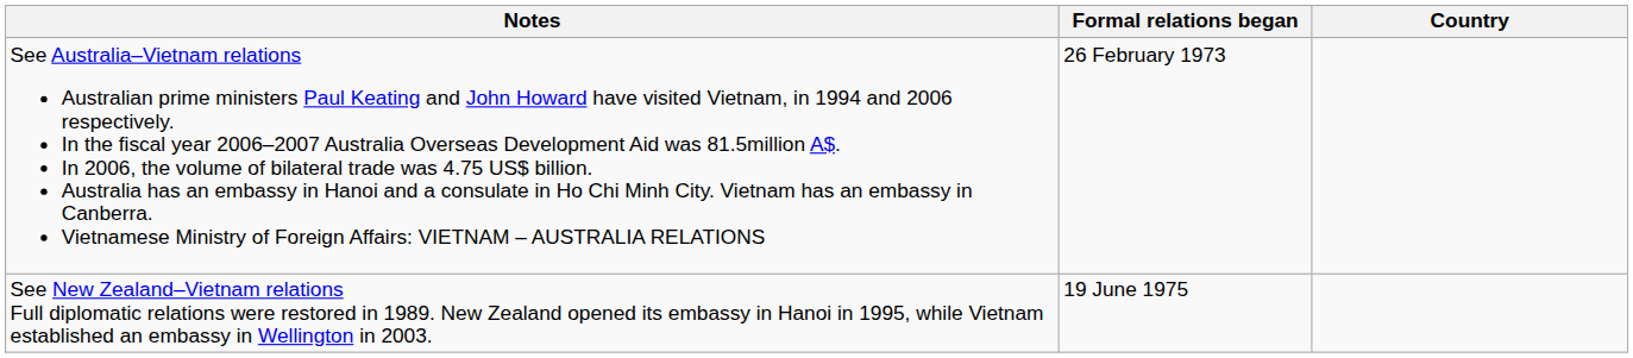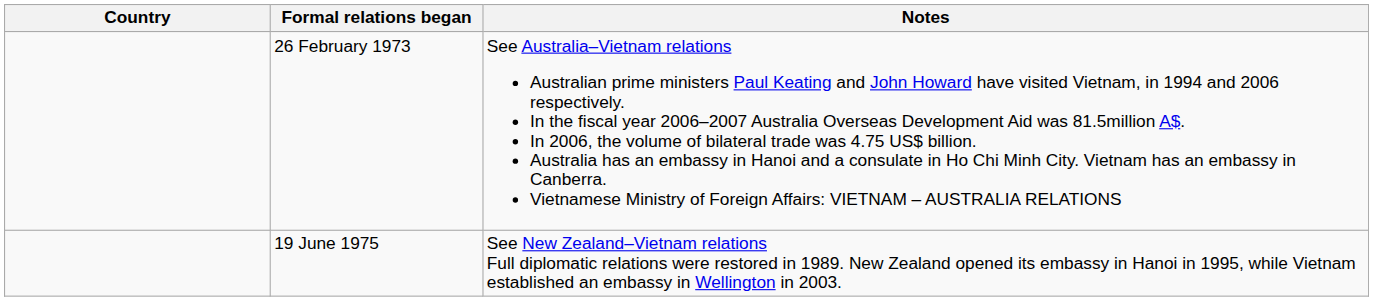columns swapped: Country <-> Notes
